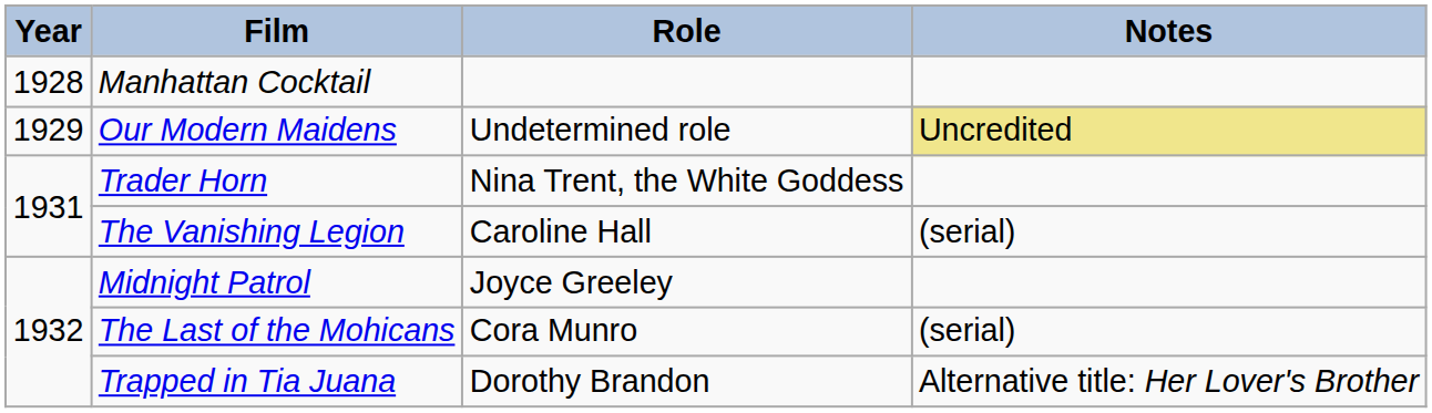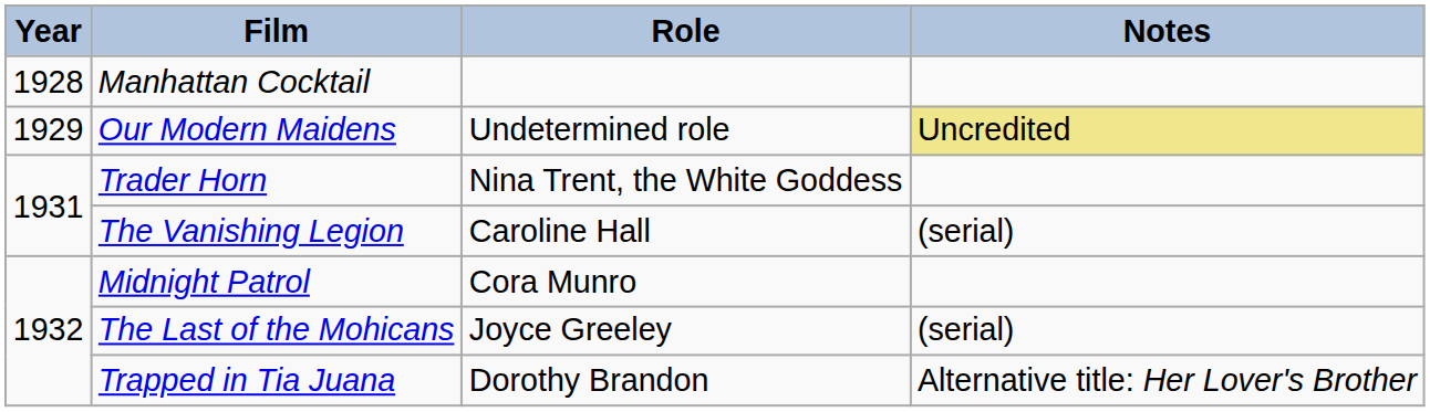Midnight Patrol | Role: Joyce Greeley -> Cora Munro
The Last of the Mohicans | Role: Cora Munro -> Joyce Greeley
